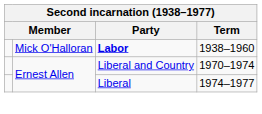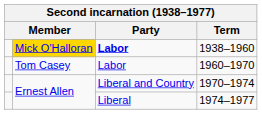1938–1960 | column 2: no background -> gold background
+ row: Tom Casey | Labor | 1960–1970
